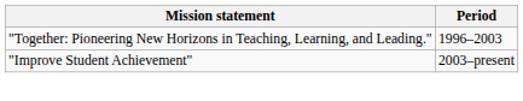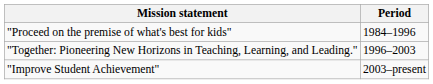+ row: "Proceed on the premise of what's best for kids" | 1984–1996
